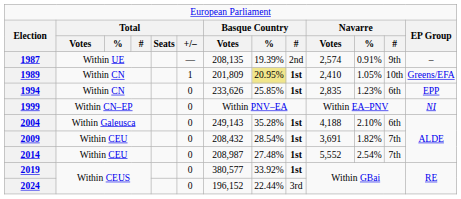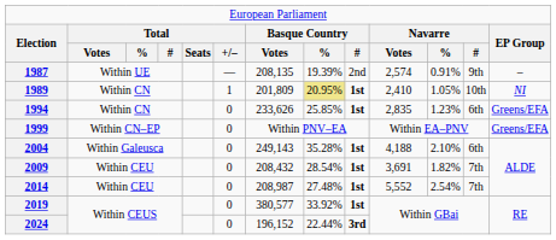1989 | column 13: Greens/EFA -> NI
1994 | column 13: EPP -> Greens/EFA
1999 | column 13: NI -> Greens/EFA
2024 | column 9: normal -> bold
